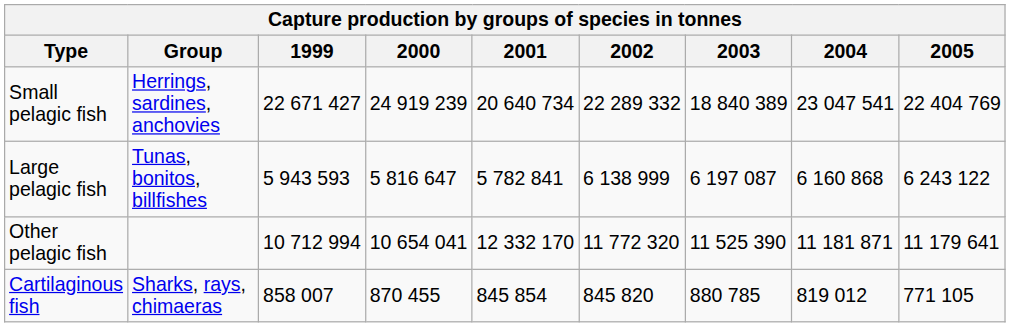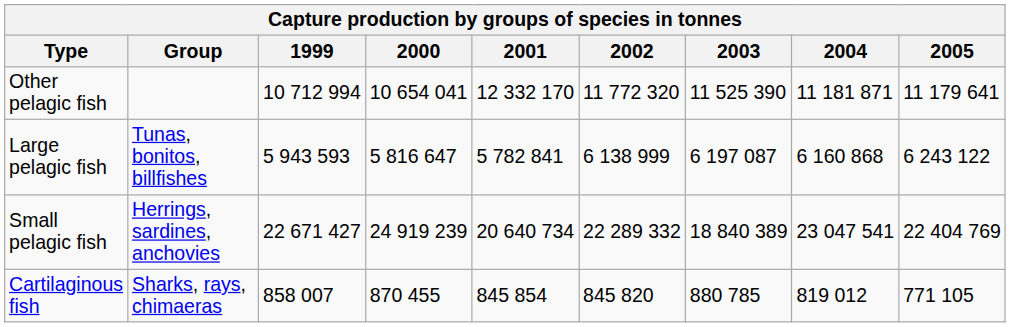rows swapped: Small pelagic fish <-> Other pelagic fish
